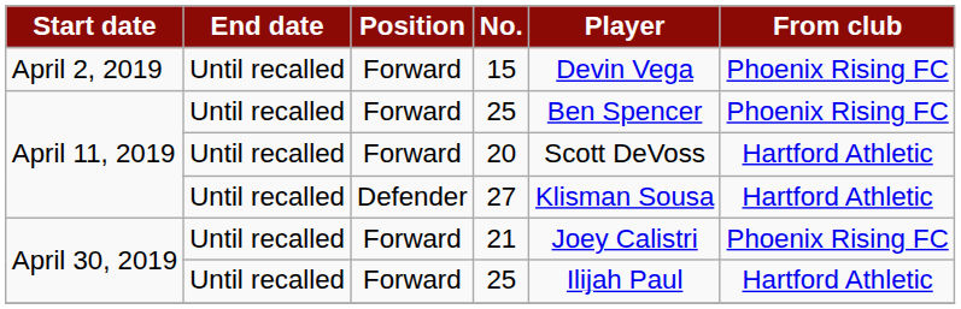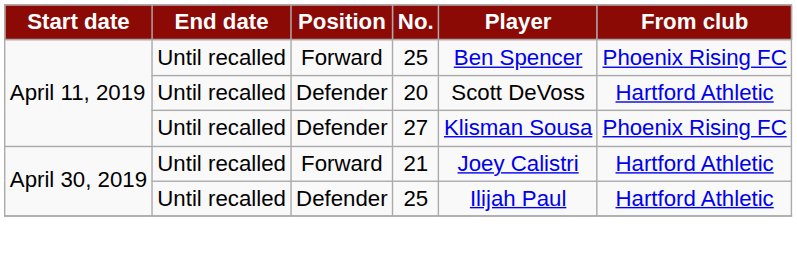- row: April 2, 2019 | Until recalled | Forward | 15 | Devin Vega | Phoenix Rising FC
20 | Position: Forward -> Defender
27 | From club: Hartford Athletic -> Phoenix Rising FC
21 | From club: Phoenix Rising FC -> Hartford Athletic
April 30, 2019 / 25 | Position: Forward -> Defender
